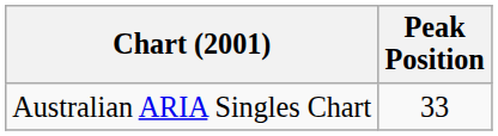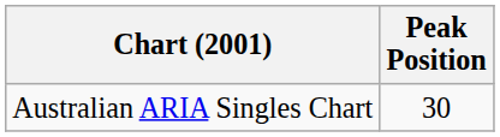Australian ARIA Singles Chart | Peak Position: 33 -> 30
